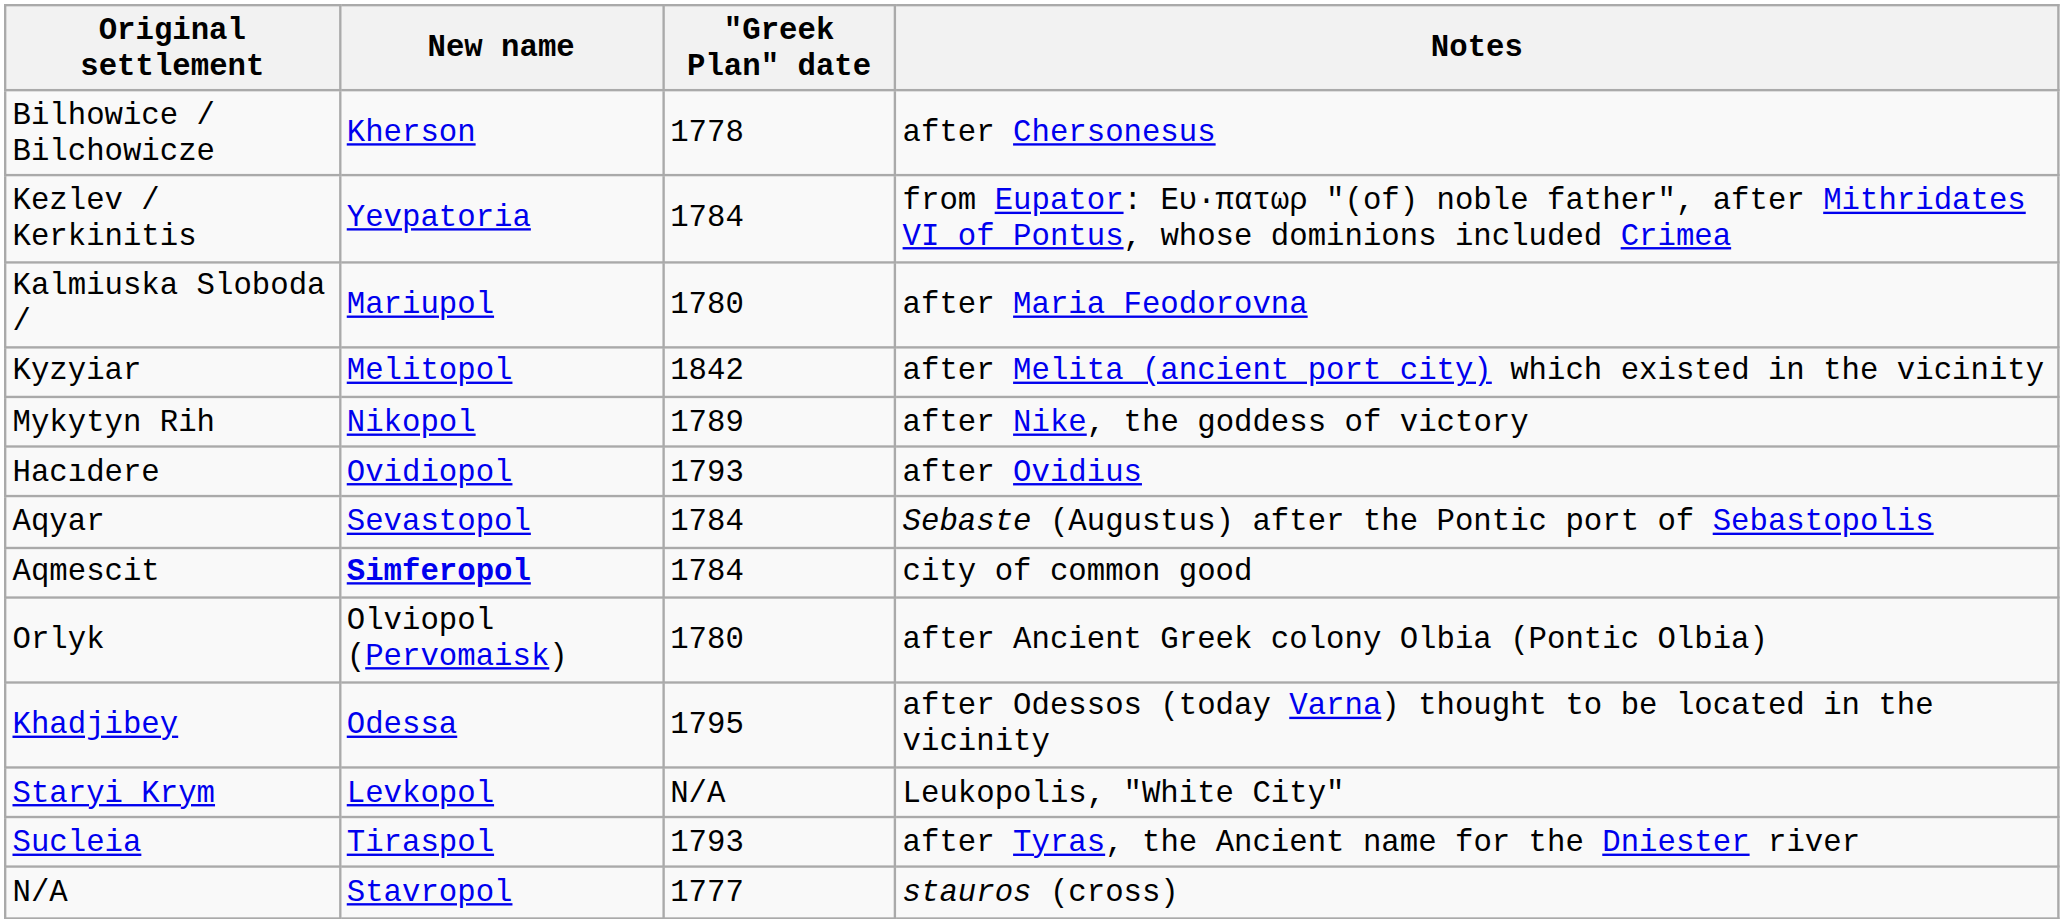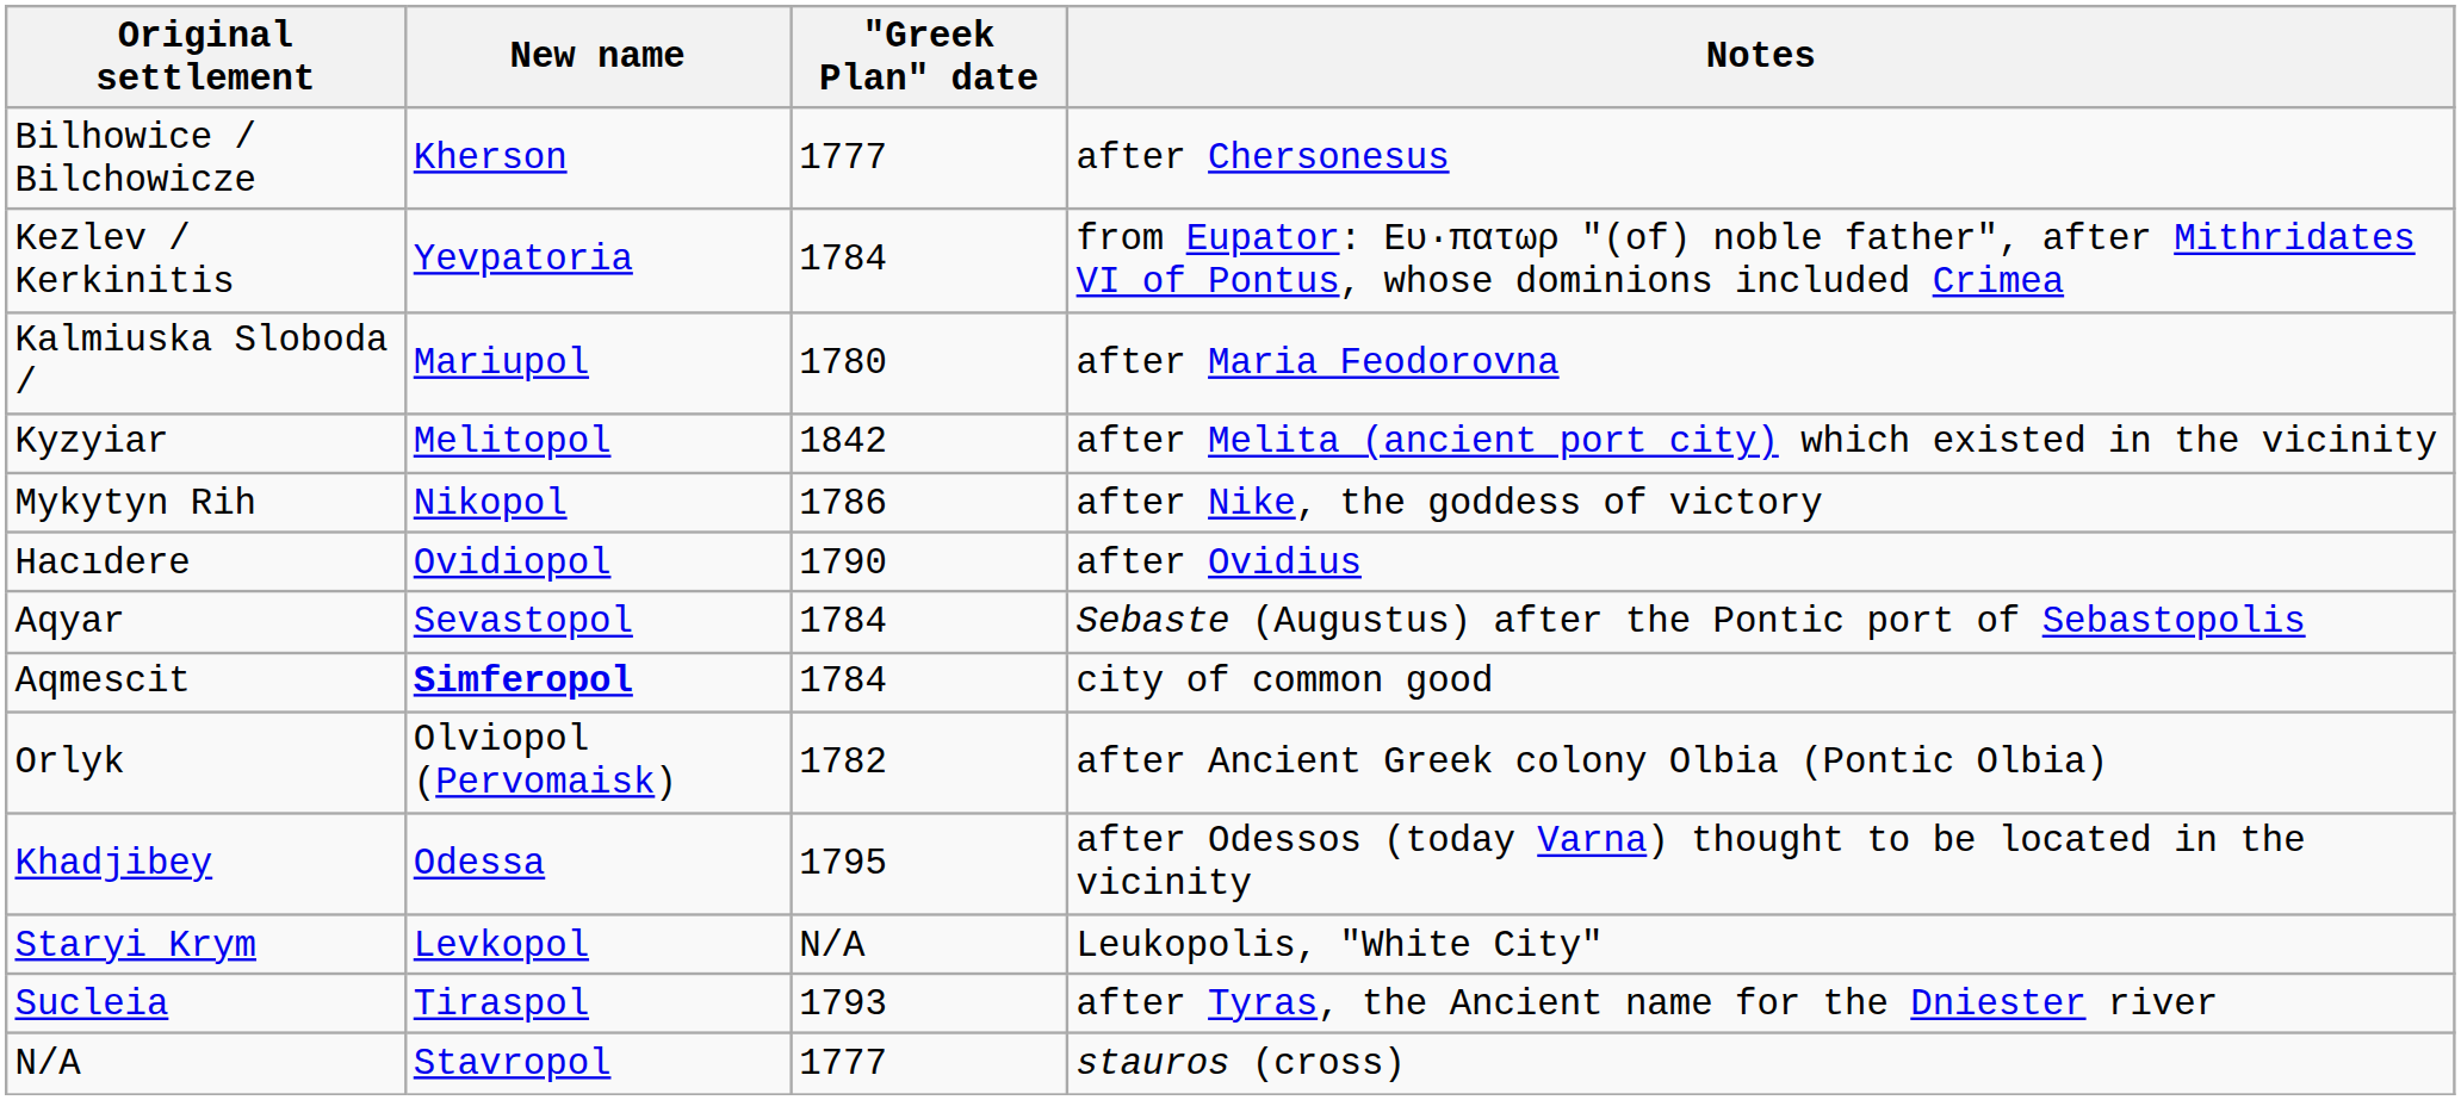Bilhowice / Bilchowicze | "Greek Plan" date: 1778 -> 1777
Mykytyn Rih | "Greek Plan" date: 1789 -> 1786
Hacıdere | "Greek Plan" date: 1793 -> 1790
Orlyk | "Greek Plan" date: 1780 -> 1782
